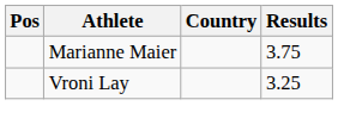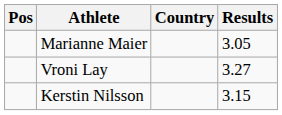Marianne Maier | Results: 3.75 -> 3.05
Vroni Lay | Results: 3.25 -> 3.27
+ row: Kerstin Nilsson | 3.15
